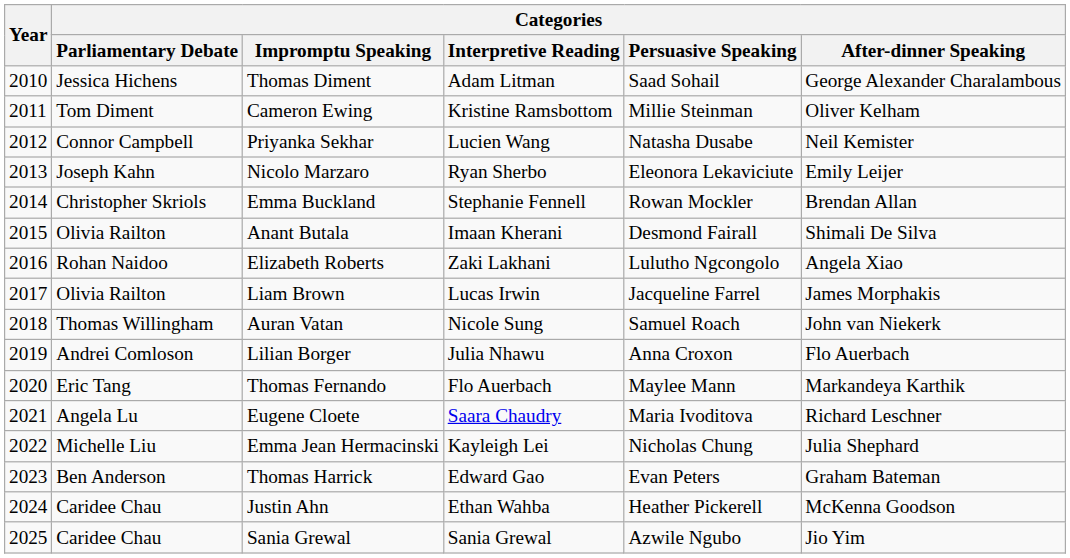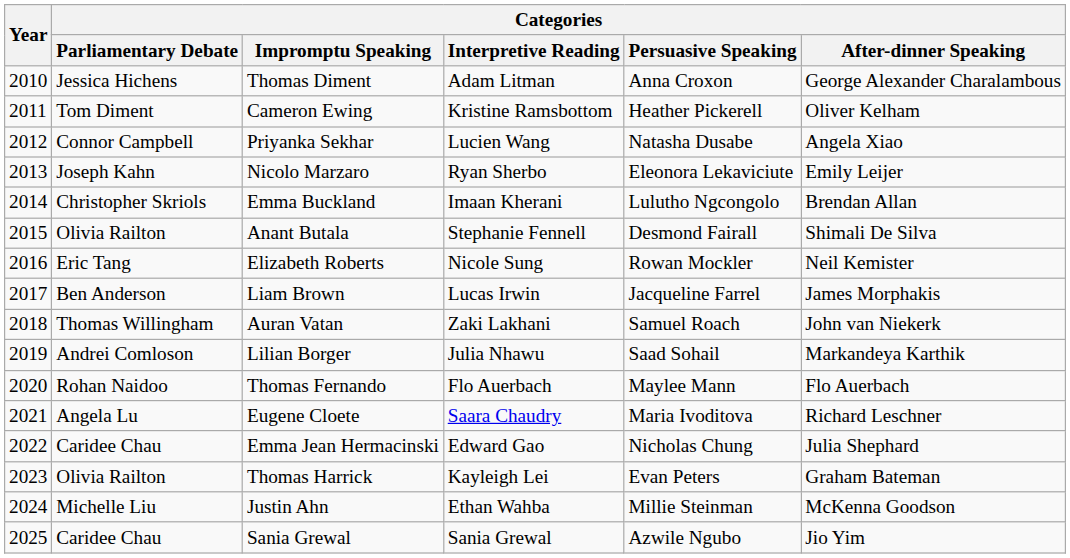Thomas Diment | Categories / Persuasive Speaking: Saad Sohail -> Anna Croxon
Cameron Ewing | Categories / Persuasive Speaking: Millie Steinman -> Heather Pickerell
Priyanka Sekhar | Categories / After-dinner Speaking: Neil Kemister -> Angela Xiao
Emma Buckland | Categories / Interpretive Reading: Stephanie Fennell -> Imaan Kherani
Emma Buckland | Categories / Persuasive Speaking: Rowan Mockler -> Lulutho Ngcongolo
Anant Butala | Categories / Interpretive Reading: Imaan Kherani -> Stephanie Fennell
Elizabeth Roberts | Categories / Parliamentary Debate: Rohan Naidoo -> Eric Tang
Elizabeth Roberts | Categories / Interpretive Reading: Zaki Lakhani -> Nicole Sung
Elizabeth Roberts | Categories / Persuasive Speaking: Lulutho Ngcongolo -> Rowan Mockler
Elizabeth Roberts | Categories / After-dinner Speaking: Angela Xiao -> Neil Kemister
Liam Brown | Categories / Parliamentary Debate: Olivia Railton -> Ben Anderson
Auran Vatan | Categories / Interpretive Reading: Nicole Sung -> Zaki Lakhani
Lilian Borger | Categories / Persuasive Speaking: Anna Croxon -> Saad Sohail
Lilian Borger | Categories / After-dinner Speaking: Flo Auerbach -> Markandeya Karthik
Thomas Fernando | Categories / Parliamentary Debate: Eric Tang -> Rohan Naidoo
Thomas Fernando | Categories / After-dinner Speaking: Markandeya Karthik -> Flo Auerbach
Emma Jean Hermacinski | Categories / Parliamentary Debate: Michelle Liu -> Caridee Chau
Emma Jean Hermacinski | Categories / Interpretive Reading: Kayleigh Lei -> Edward Gao
Thomas Harrick | Categories / Parliamentary Debate: Ben Anderson -> Olivia Railton
Thomas Harrick | Categories / Interpretive Reading: Edward Gao -> Kayleigh Lei
Justin Ahn | Categories / Parliamentary Debate: Caridee Chau -> Michelle Liu
Justin Ahn | Categories / Persuasive Speaking: Heather Pickerell -> Millie Steinman
